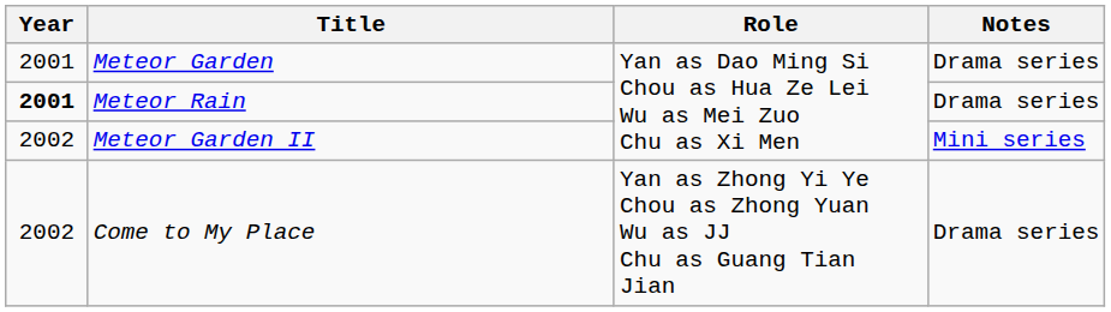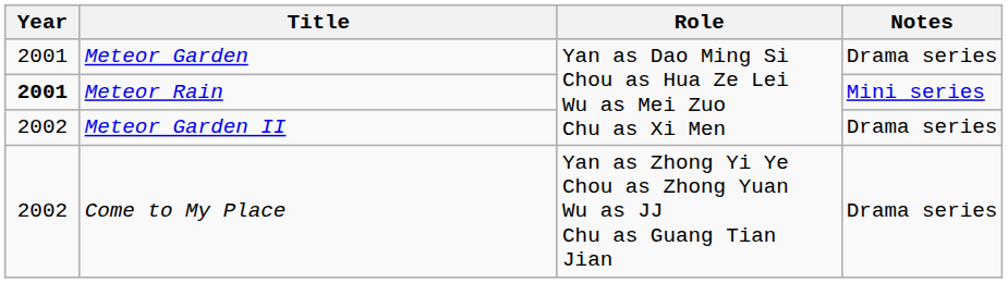Meteor Rain | Notes: Drama series -> Mini series
Meteor Garden II | Notes: Mini series -> Drama series
